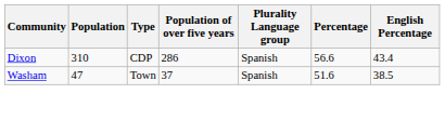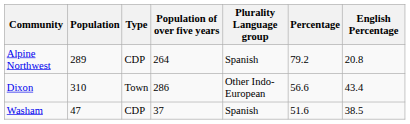+ row: Alpine Northwest | 289 | CDP | 264 | Spanish | 79.2 | 20.8
Dixon | Type: CDP -> Town
Dixon | Plurality Language group: Spanish -> Other Indo-European
Washam | Type: Town -> CDP
